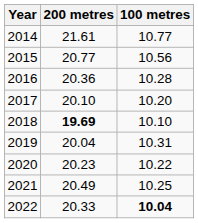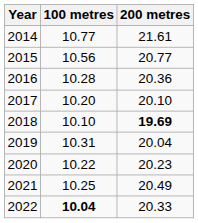columns swapped: 100 metres <-> 200 metres
